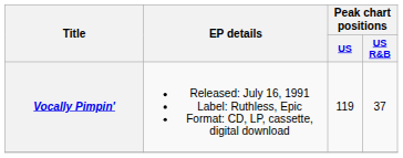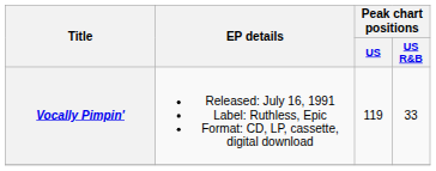Vocally Pimpin' | Peak chart positions / US R&B: 37 -> 33
